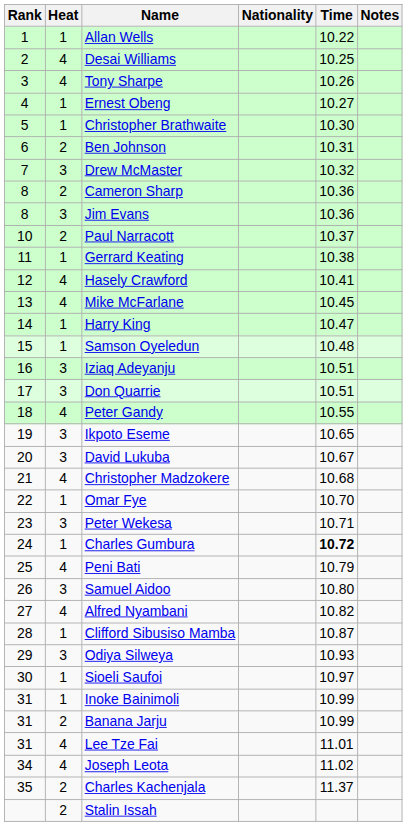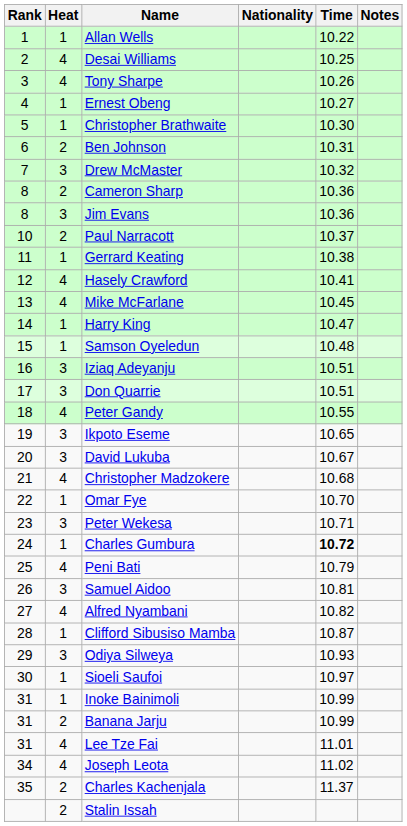Samuel Aidoo | Time: 10.80 -> 10.81
